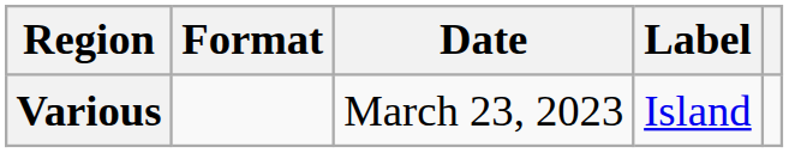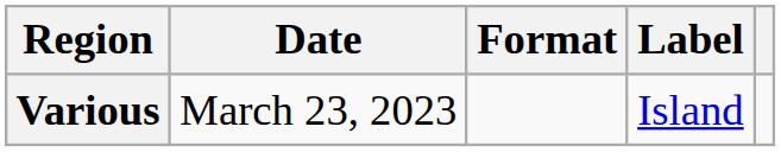columns swapped: Date <-> Format
